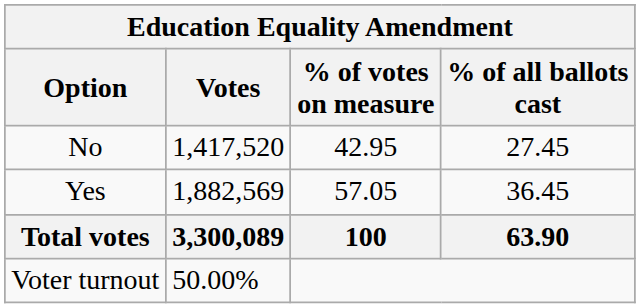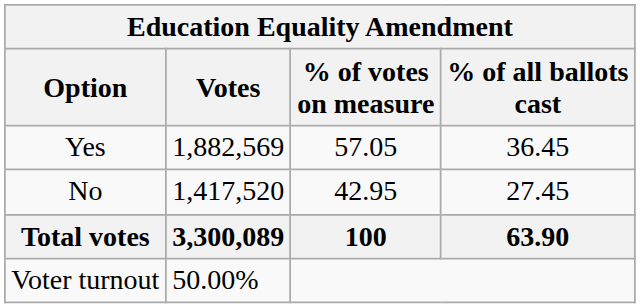rows swapped: Yes <-> No
